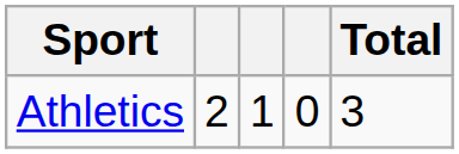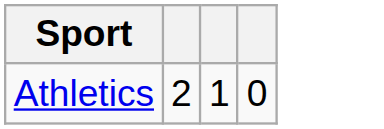- column: Total | 3
